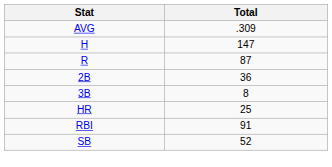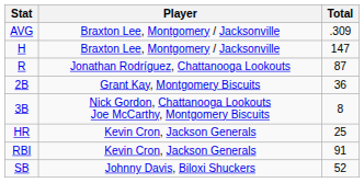+ column: Player | Braxton Lee, Montgomery / Jacksonville | Braxton Lee, Montgomery / Jacksonville | Jonathan Rodríguez, Chattanooga Lookouts | Grant Kay, Montgomery Biscuits | Nick Gordon, Chattanooga Lookouts Joe McCarthy, Montgomery Biscuits | Kevin Cron, Jackson Generals | Kevin Cron, Jackson Generals | Johnny Davis, Biloxi Shuckers
